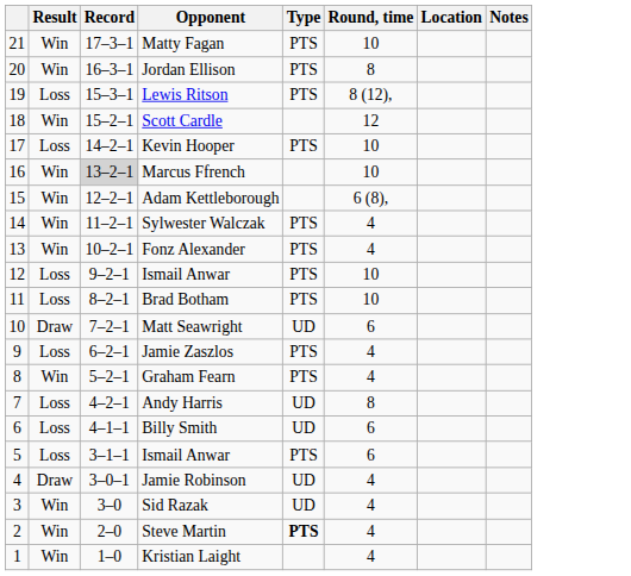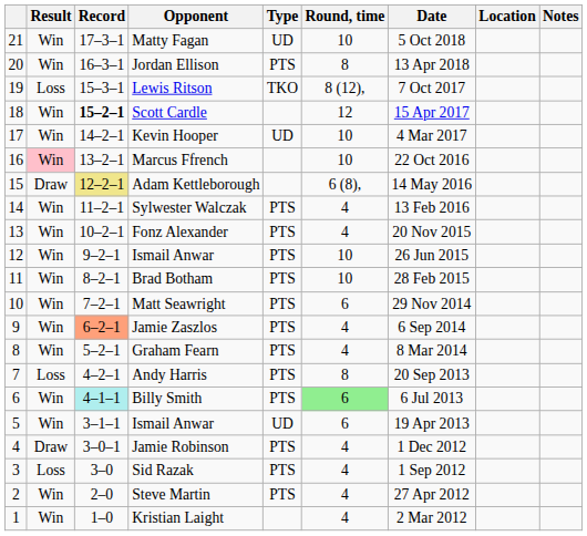+ column: Date | 5 Oct 2018 | 13 Apr 2018 | 7 Oct 2017 | 15 Apr 2017 | 4 Mar 2017 | 22 Oct 2016 | 14 May 2016 | 13 Feb 2016 | 20 Nov 2015 | 26 Jun 2015 | 28 Feb 2015 | 29 Nov 2014 | 6 Sep 2014 | 8 Mar 2014 | 20 Sep 2013 | 6 Jul 2013 | 19 Apr 2013 | 1 Dec 2012 | 1 Sep 2012 | 27 Apr 2012 | 2 Mar 2012
Matty Fagan | Type: PTS -> UD
Lewis Ritson | Type: PTS -> TKO
Scott Cardle | Record: normal -> bold
Kevin Hooper | Result: Loss -> Win
Kevin Hooper | Type: PTS -> UD
Marcus Ffrench | Result: no background -> pink background
Marcus Ffrench | Record: lightgrey background -> no background
Adam Kettleborough | Result: Win -> Draw
Adam Kettleborough | Record: no background -> khaki background
12 / Ismail Anwar | Result: Loss -> Win
Brad Botham | Result: Loss -> Win
Matt Seawright | Result: Draw -> Win
Matt Seawright | Type: UD -> PTS
Jamie Zaszlos | Result: Loss -> Win
Jamie Zaszlos | Record: no background -> lightsalmon background
Andy Harris | Type: UD -> PTS
Billy Smith | Result: Loss -> Win
Billy Smith | Record: no background -> paleturquoise background
Billy Smith | Type: UD -> PTS
Billy Smith | Round, time: no background -> lightgreen background
5 / Ismail Anwar | Result: Loss -> Win
5 / Ismail Anwar | Type: PTS -> UD
Jamie Robinson | Type: UD -> PTS
Sid Razak | Result: Win -> Loss
Sid Razak | Type: UD -> PTS
Steve Martin | Type: bold -> normal
